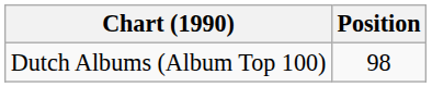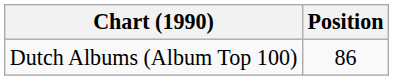Dutch Albums (Album Top 100) | Position: 98 -> 86
